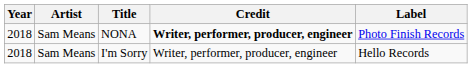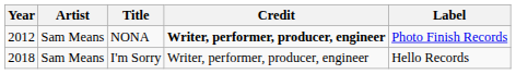NONA | Year: 2018 -> 2012
